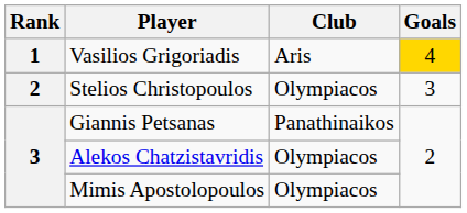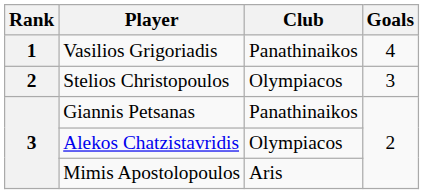Vasilios Grigoriadis | Club: Aris -> Panathinaikos
Vasilios Grigoriadis | Goals: gold background -> no background
Mimis Apostolopoulos | Club: Olympiacos -> Aris
